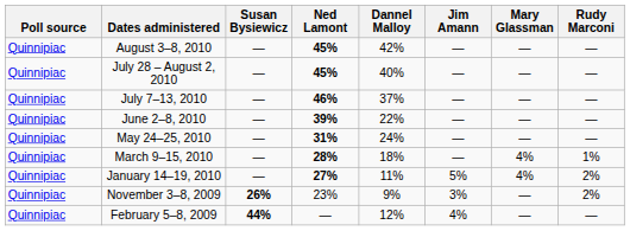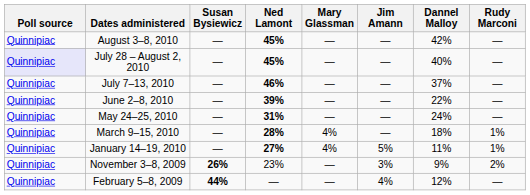columns swapped: Dannel Malloy <-> Mary Glassman
July 28 – August 2, 2010 | Poll source: no background -> lavender background
January 14–19, 2010 | Rudy Marconi: 2% -> 1%
